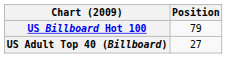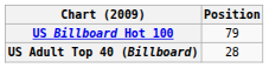US Adult Top 40 (Billboard) | Position: 27 -> 28
